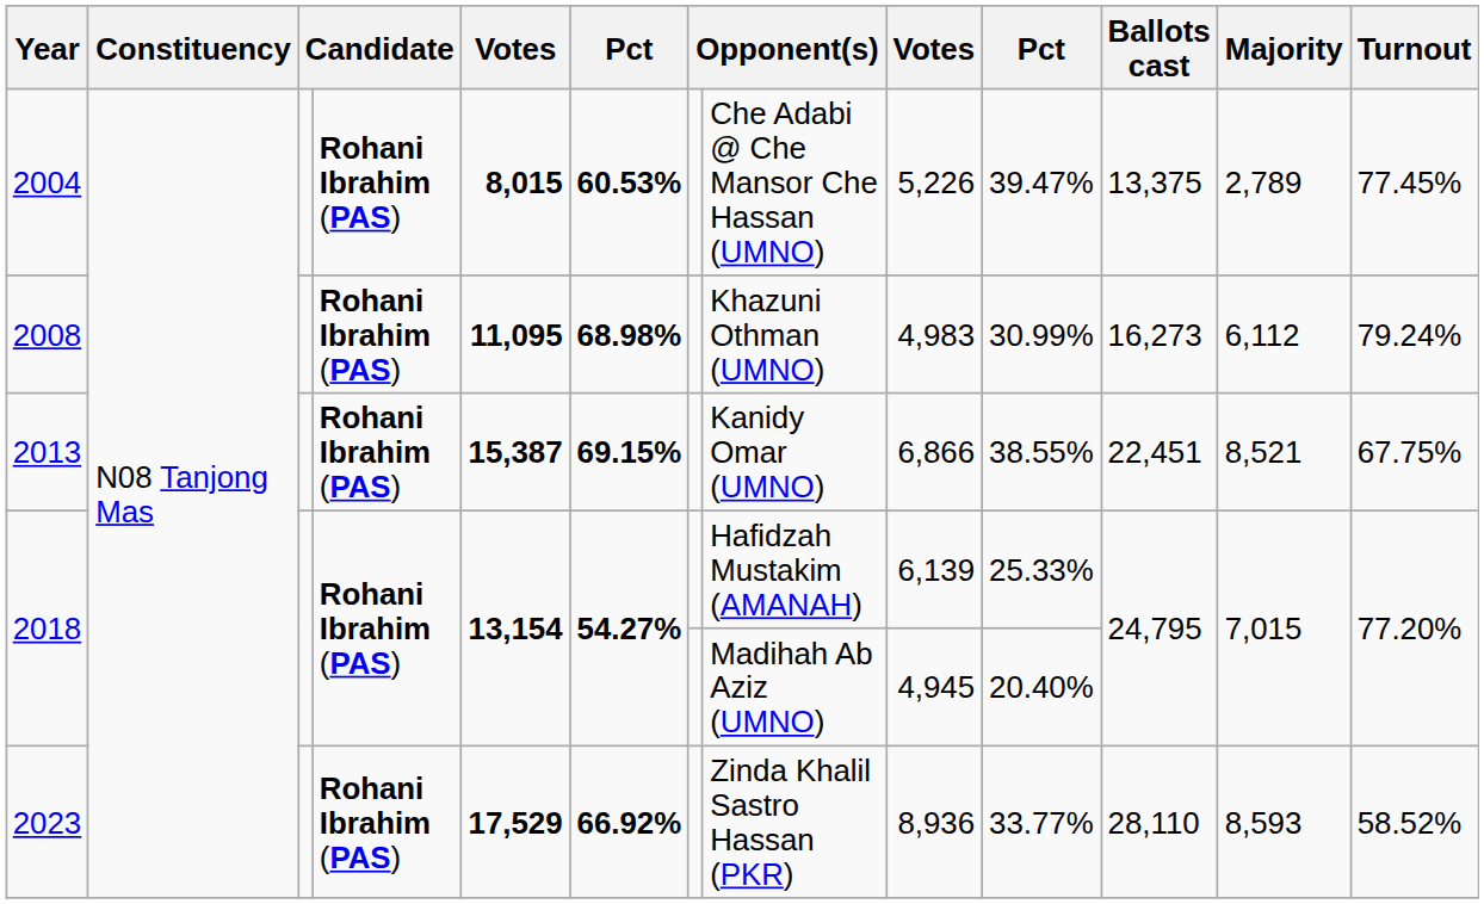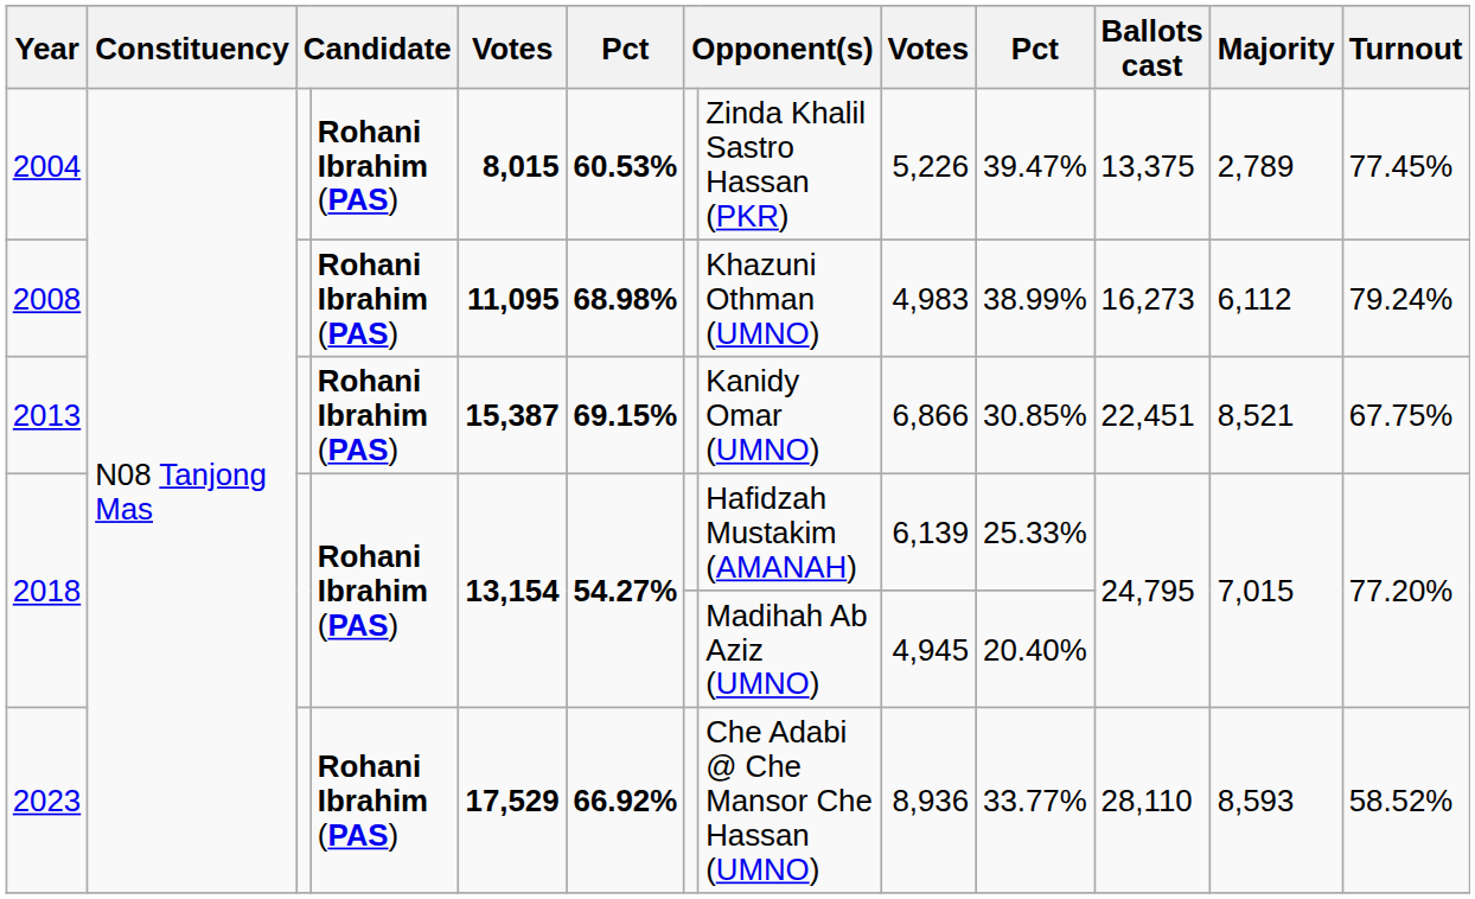2004 | column 8: Che Adabi @ Che Mansor Che Hassan (UMNO) -> Zinda Khalil Sastro Hassan (PKR)
2008 | column 10: 30.99% -> 38.99%
2013 | column 10: 38.55% -> 30.85%
2023 | column 8: Zinda Khalil Sastro Hassan (PKR) -> Che Adabi @ Che Mansor Che Hassan (UMNO)
